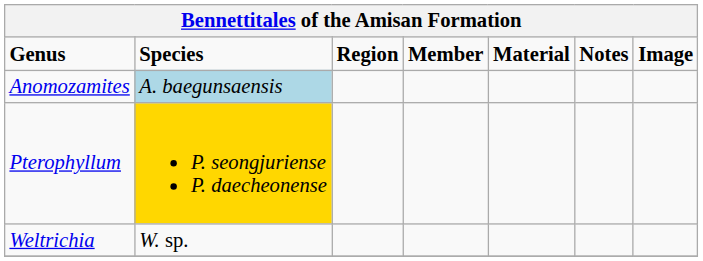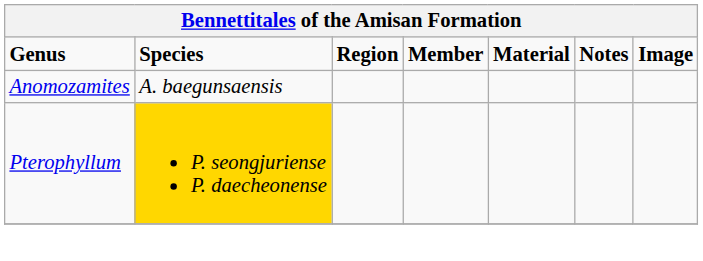Anomozamites | Species: lightblue background -> no background
- row: Weltrichia | W. sp.
